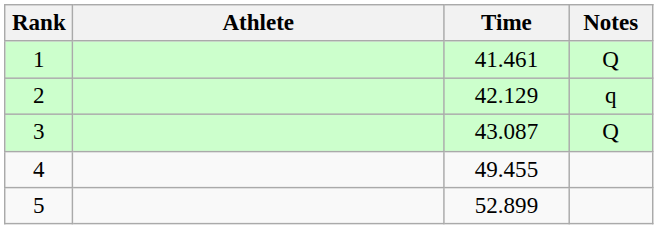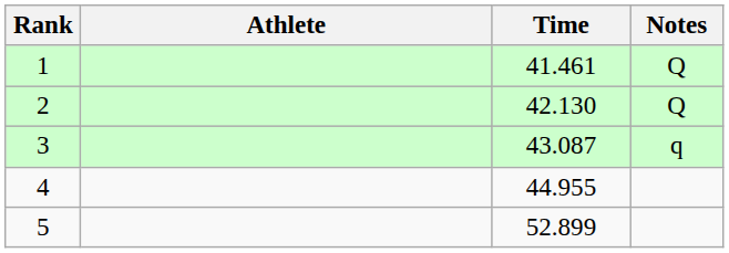2 | Time: 42.129 -> 42.130
2 | Notes: q -> Q
3 | Notes: Q -> q
4 | Time: 49.455 -> 44.955
